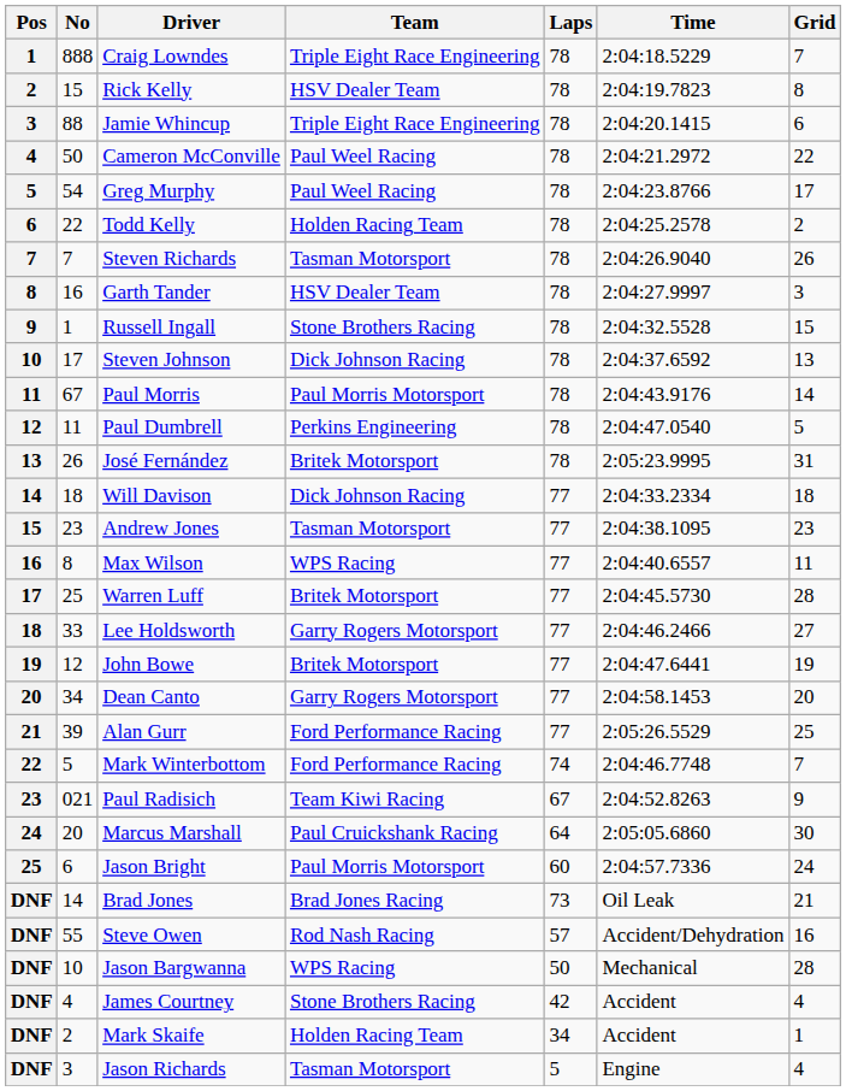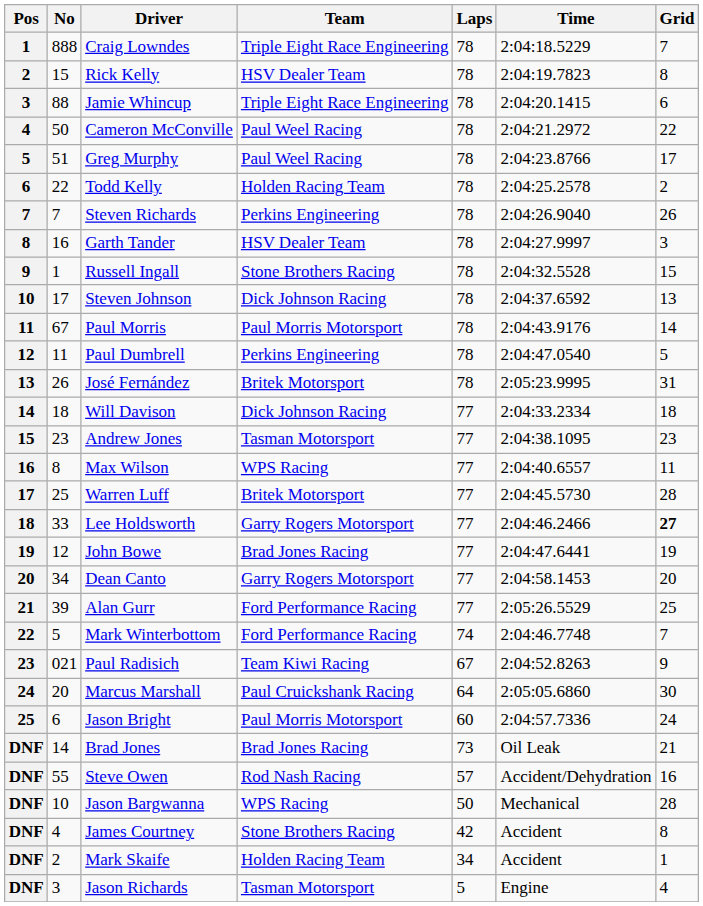Greg Murphy | No: 54 -> 51
Steven Richards | Team: Tasman Motorsport -> Perkins Engineering
Lee Holdsworth | Grid: normal -> bold
John Bowe | Team: Britek Motorsport -> Brad Jones Racing
James Courtney | Grid: 4 -> 8
